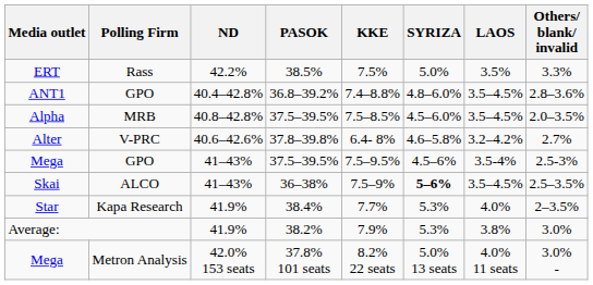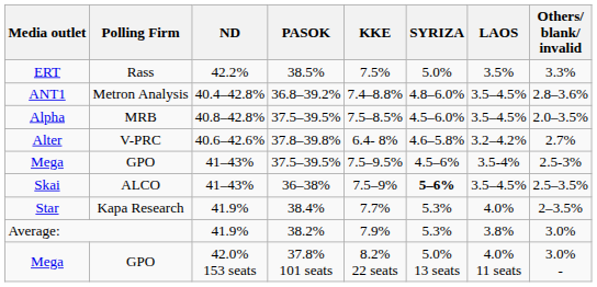ANT1 | Polling Firm: GPO -> Metron Analysis
Mega / 37.8% 101 seats | Polling Firm: Metron Analysis -> GPO
